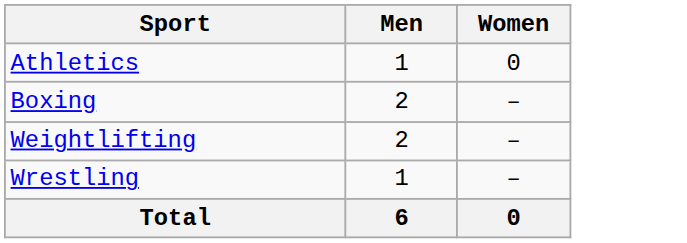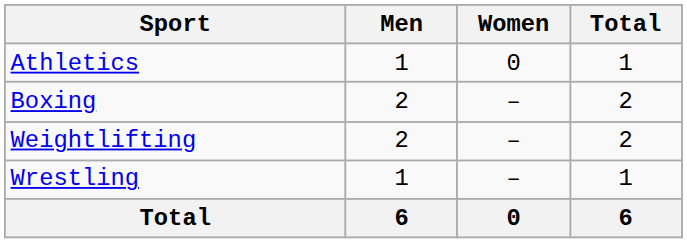+ column: Total | 1 | 2 | 2 | 1 | 6
